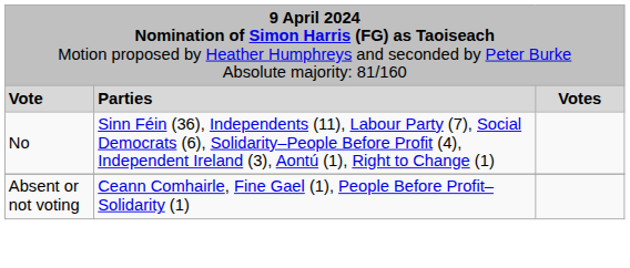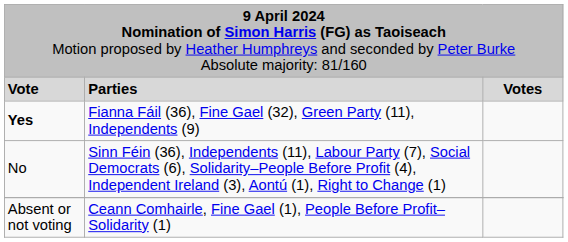+ row: Yes | Fianna Fáil (36), Fine Gael (32), Green Party (11), Independents (9)
